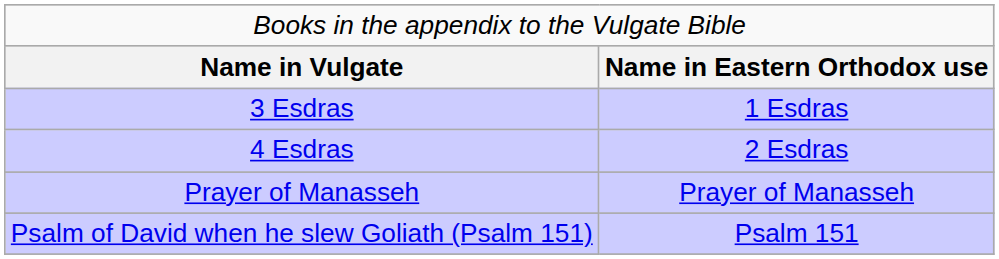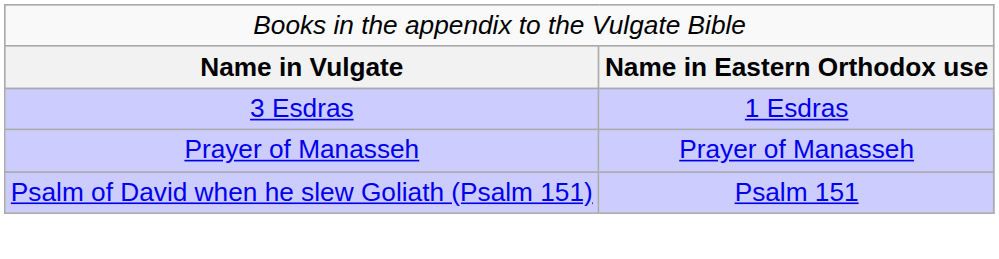- row: 4 Esdras | 2 Esdras
